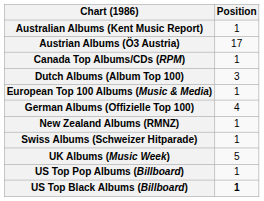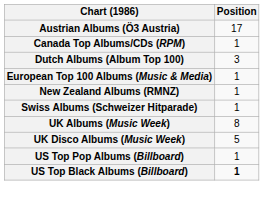- row: Australian Albums (Kent Music Report) | 1
- row: German Albums (Offizielle Top 100) | 4
UK Albums (Music Week) | Position: 5 -> 8
+ row: UK Disco Albums (Music Week) | 5
